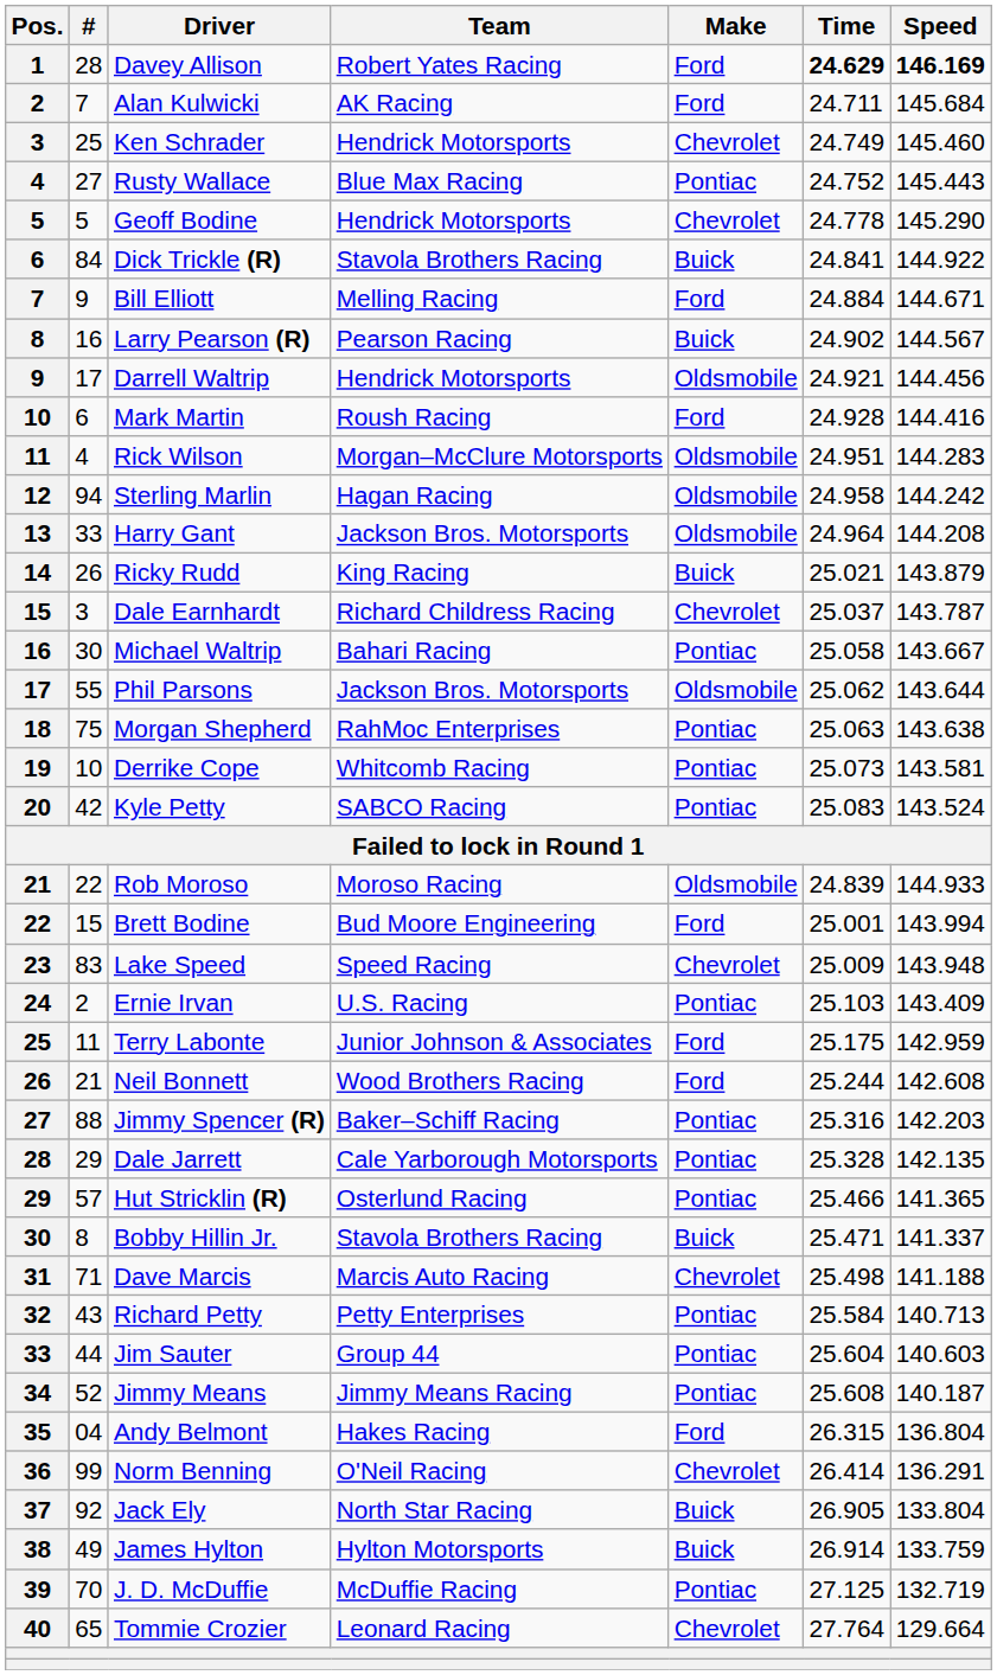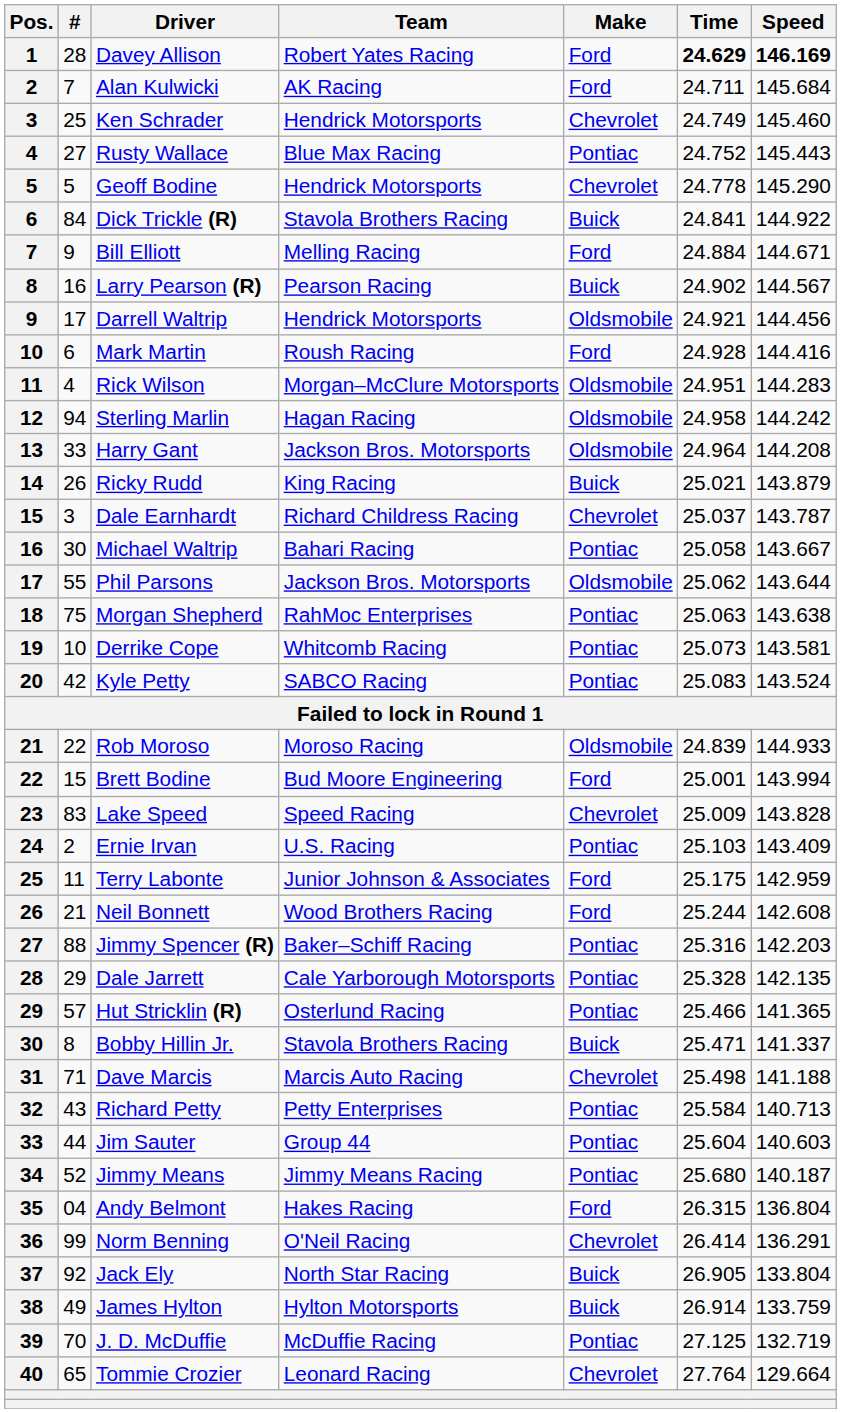Lake Speed | Speed: 143.948 -> 143.828
Jimmy Means | Time: 25.608 -> 25.680
